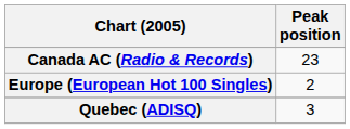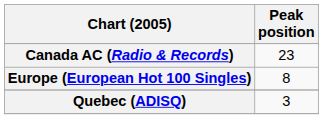Europe (European Hot 100 Singles) | Peak position: 2 -> 8
